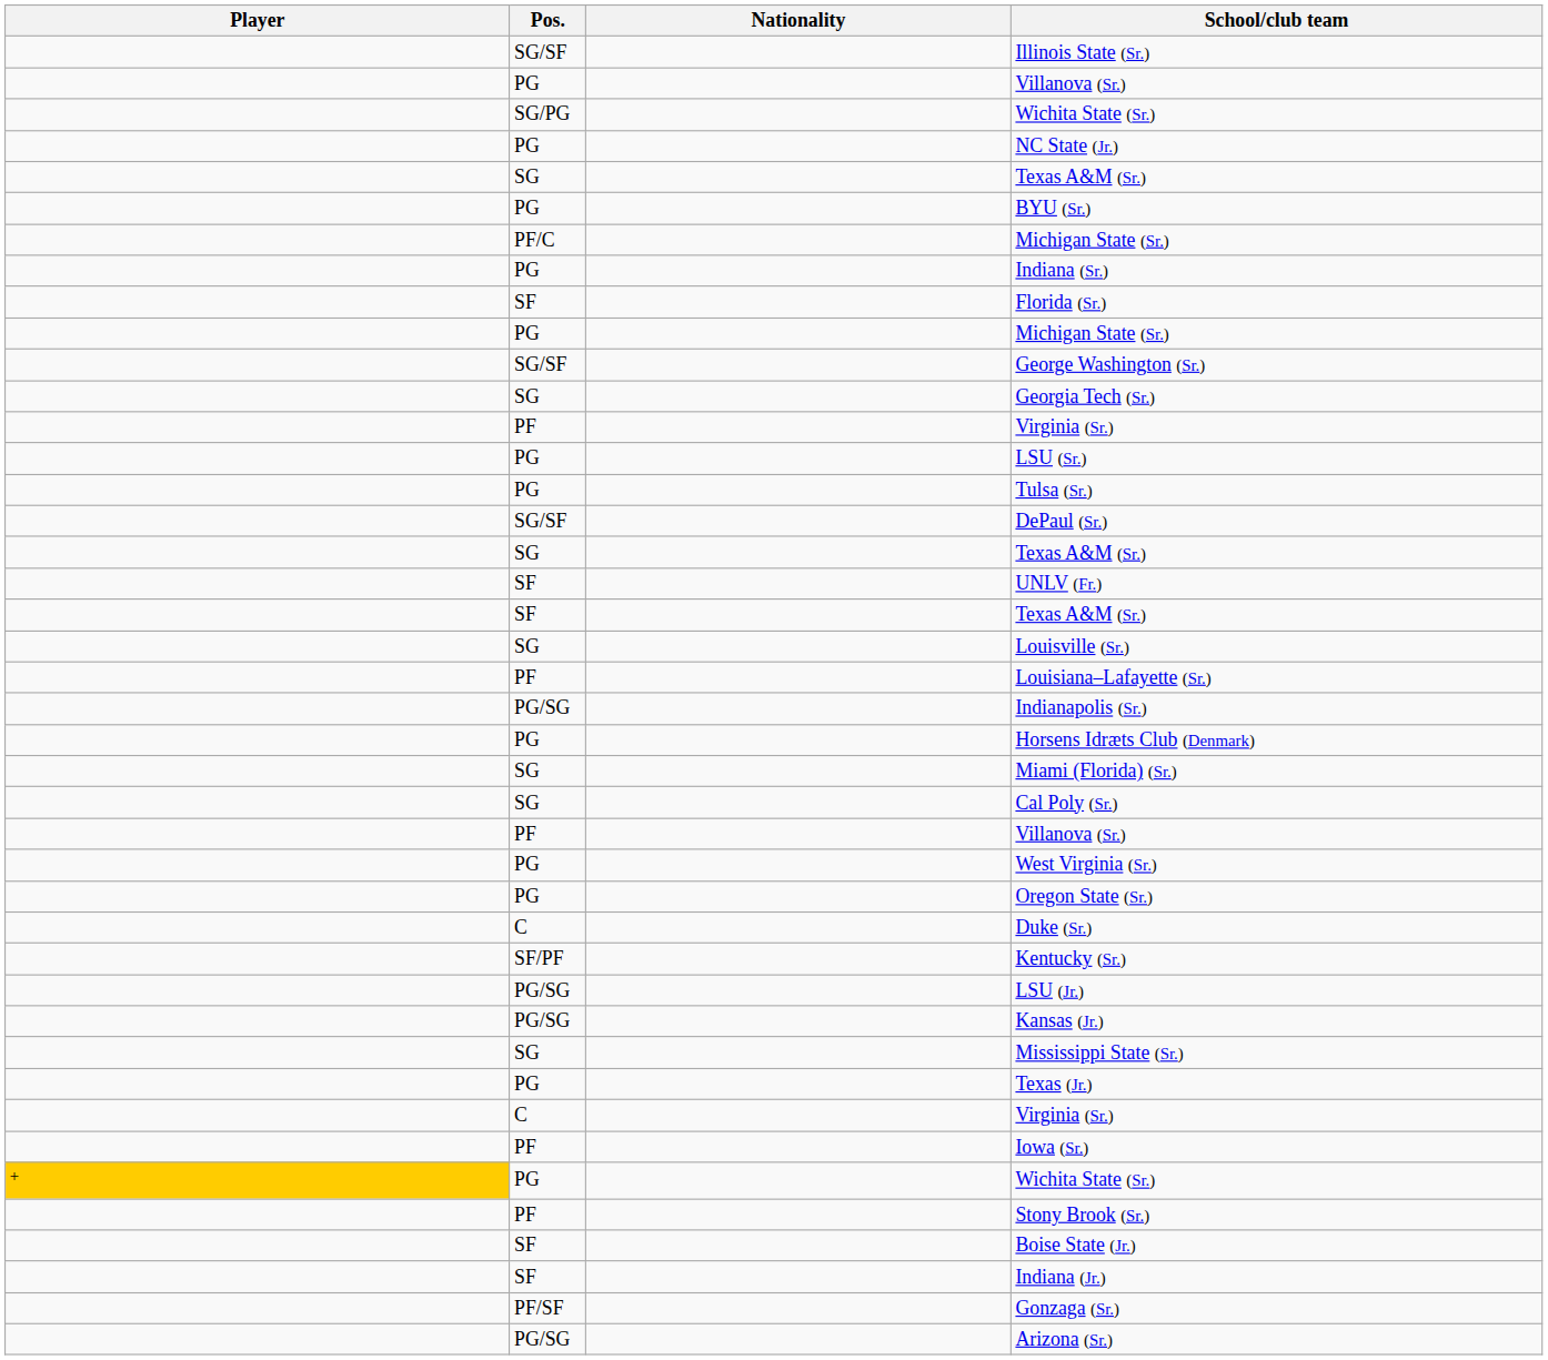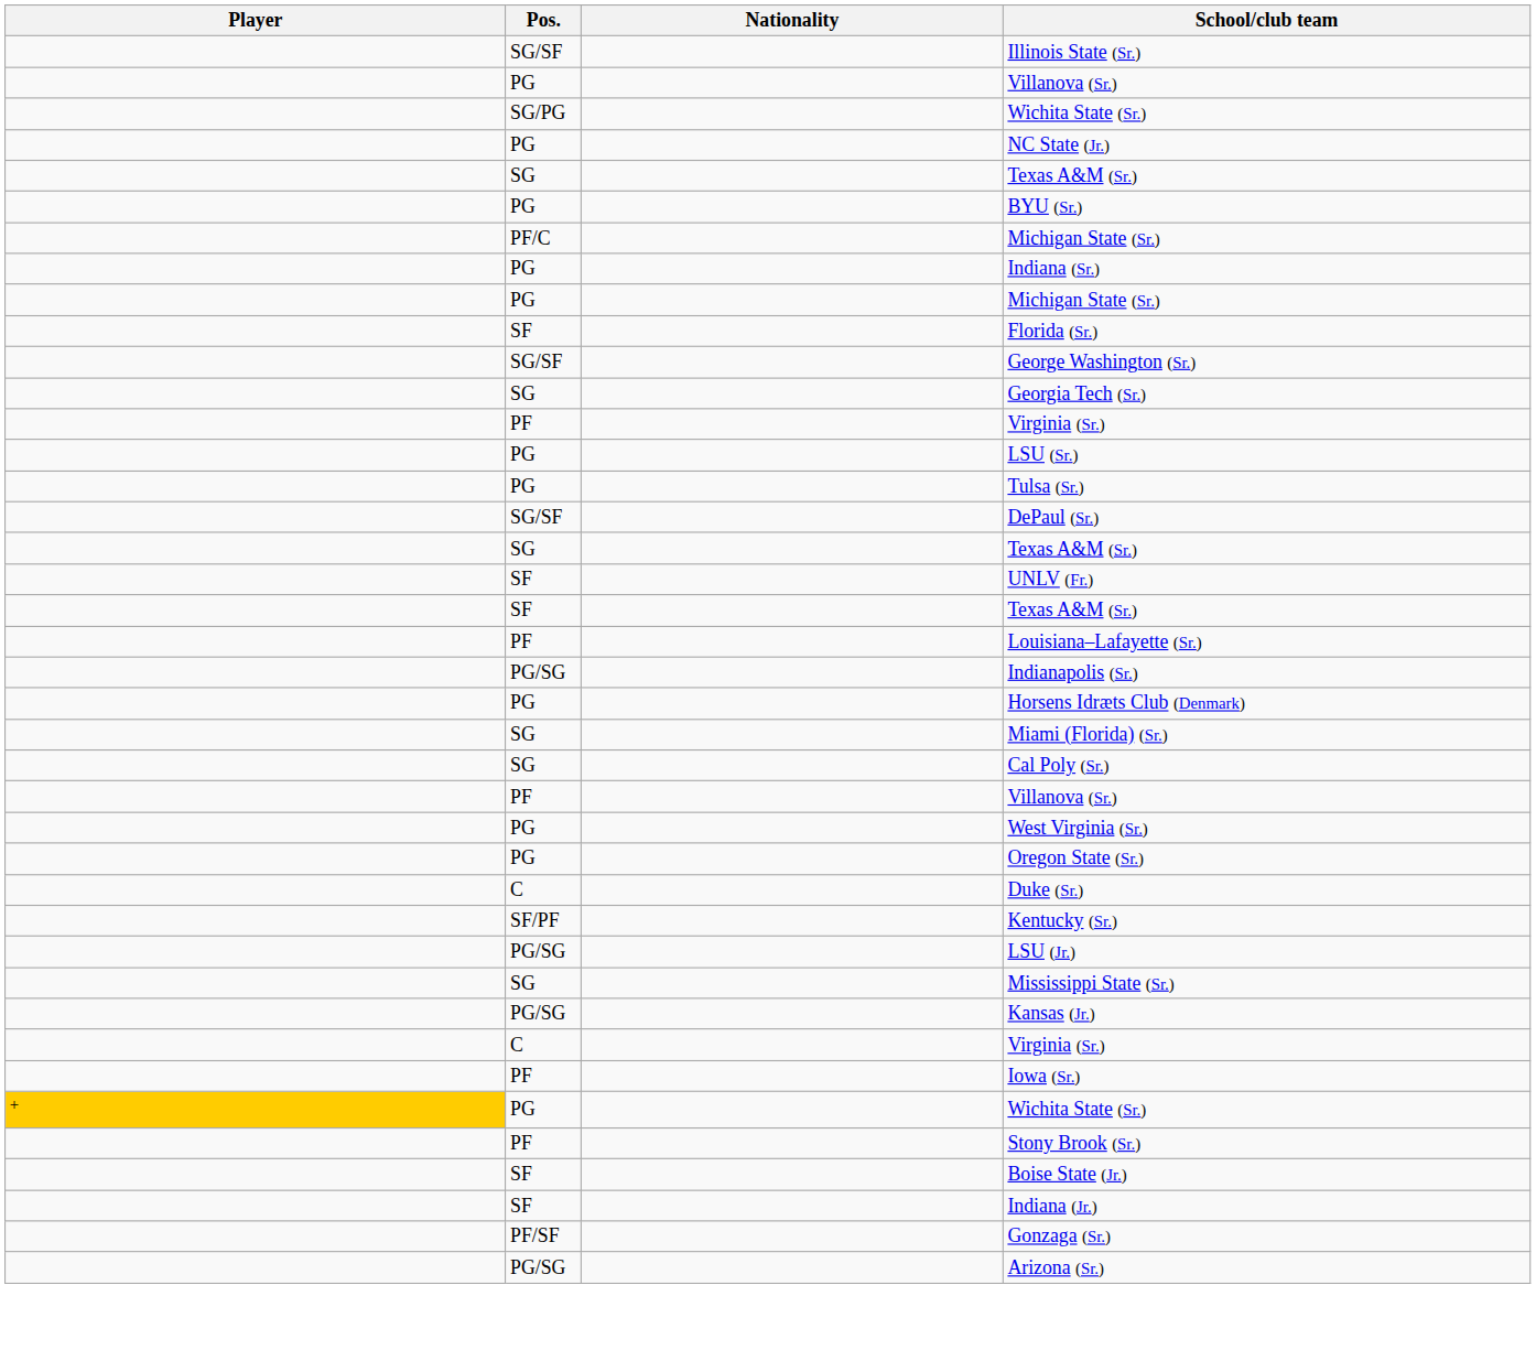rows swapped: Florida (Sr.) <-> PG / Michigan State (Sr.)
- row: SG | Louisville (Sr.)
rows swapped: Kansas (Jr.) <-> Mississippi State (Sr.)
- row: PG | Texas (Jr.)
